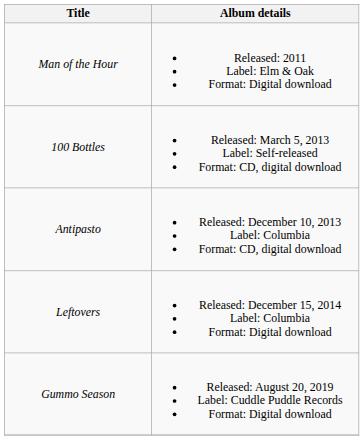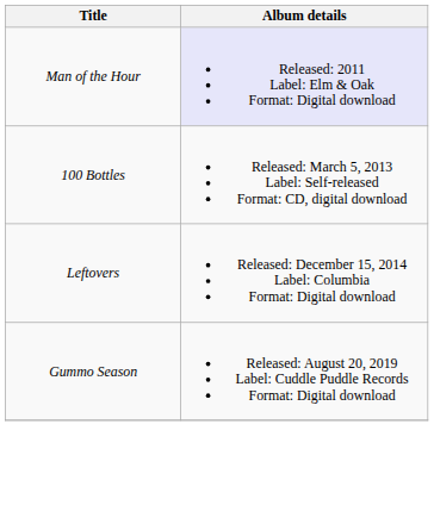Man of the Hour | Album details: no background -> lavender background
- row: Antipasto | Released: December 10, 2013 Label: Columbia Format: CD, digital download
